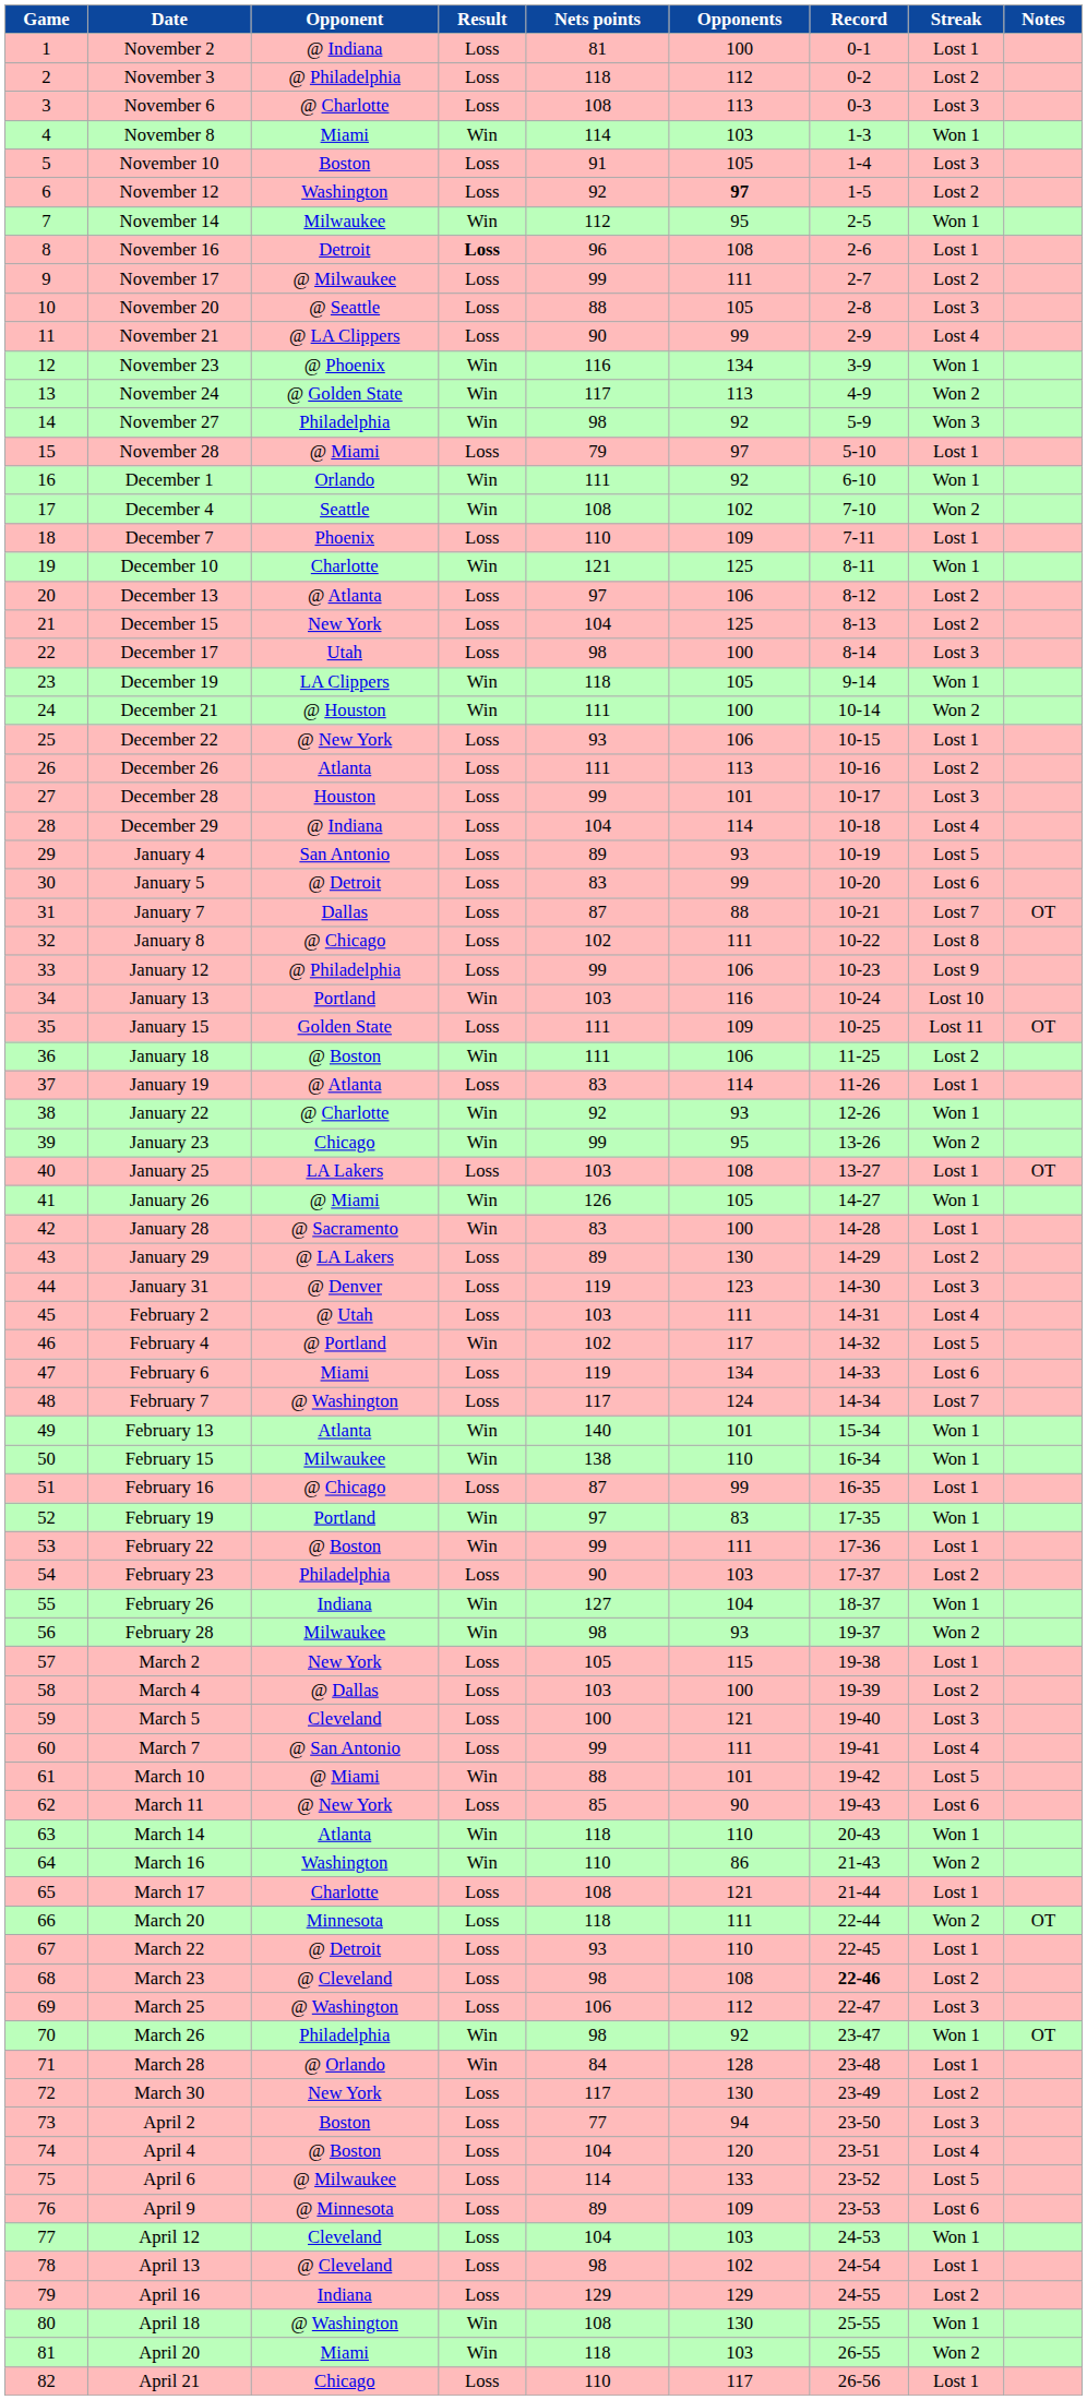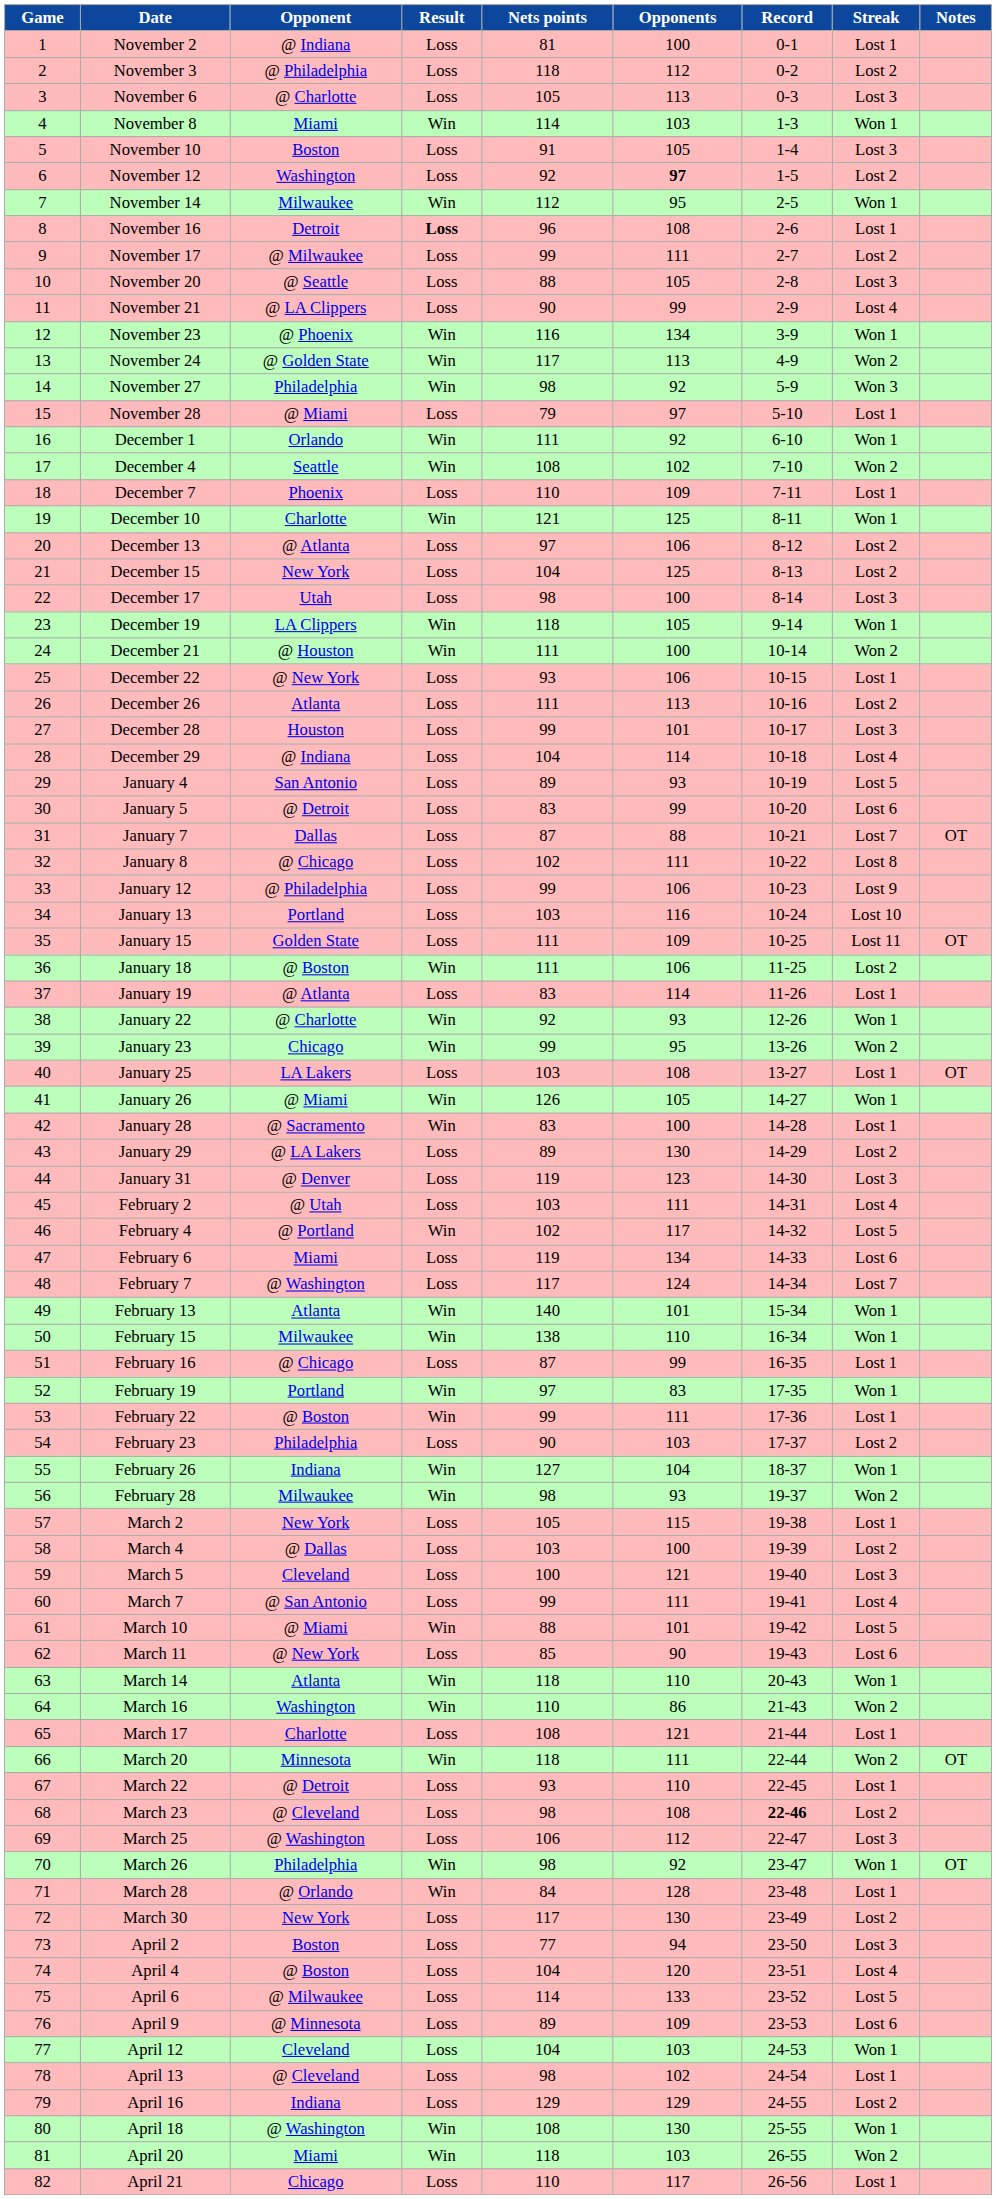November 6 | Nets points: 108 -> 105
January 13 | Result: Win -> Loss
March 20 | Result: Loss -> Win
